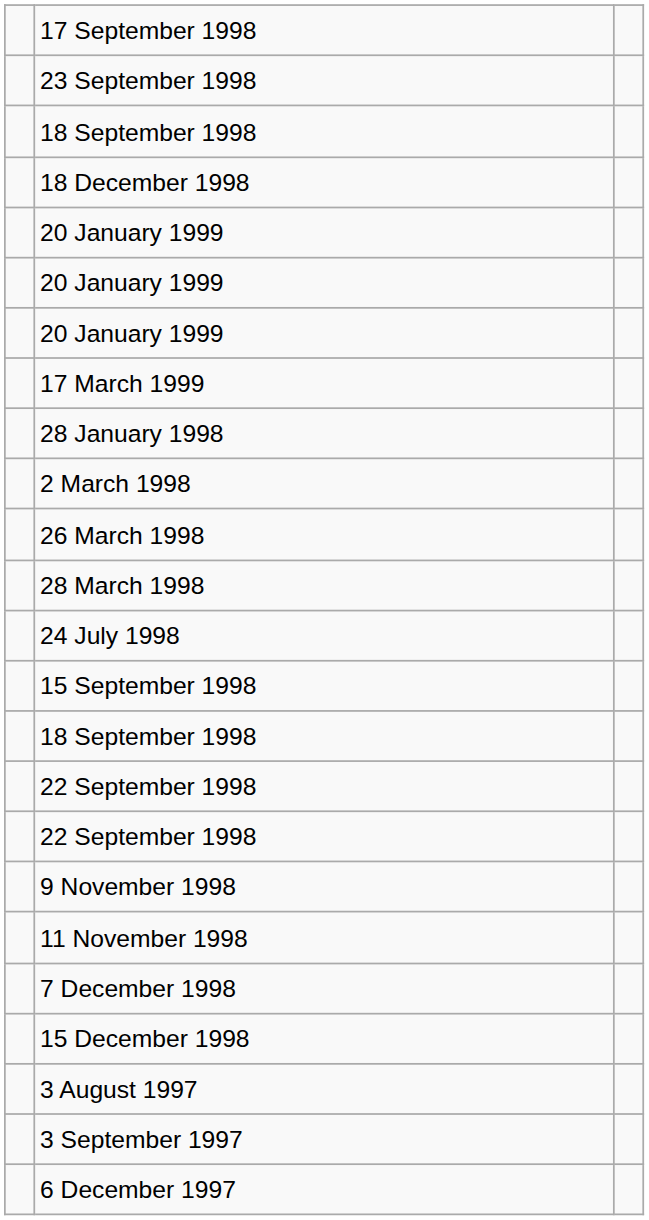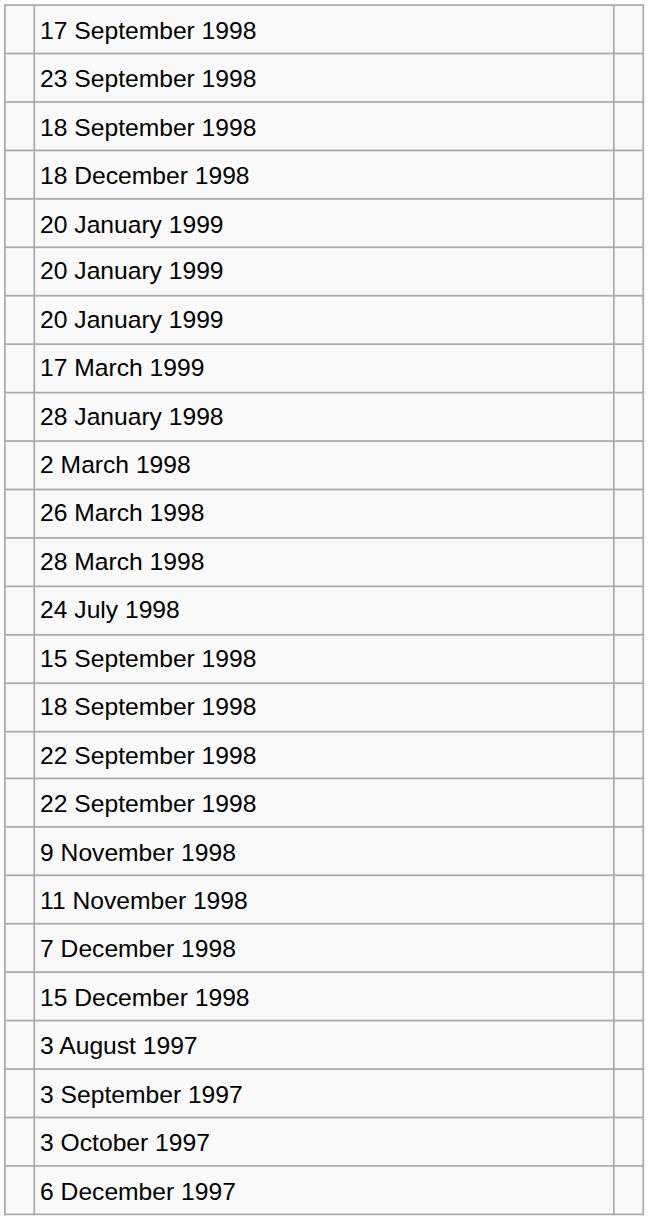+ row: 3 October 1997
